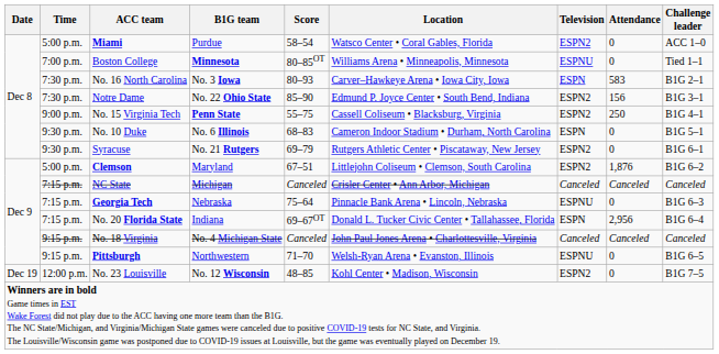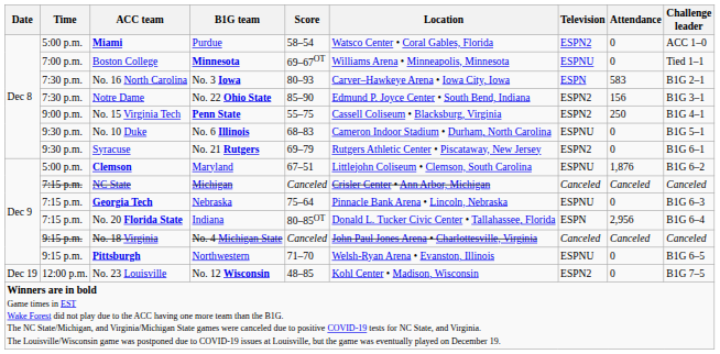Boston College | Score: 80–85OT -> 69–67OT
No. 10 Duke | Television: ESPN -> ESPNU
Clemson | Television: ESPN2 -> ESPNU
No. 20 Florida State | Score: 69–67OT -> 80–85OT
